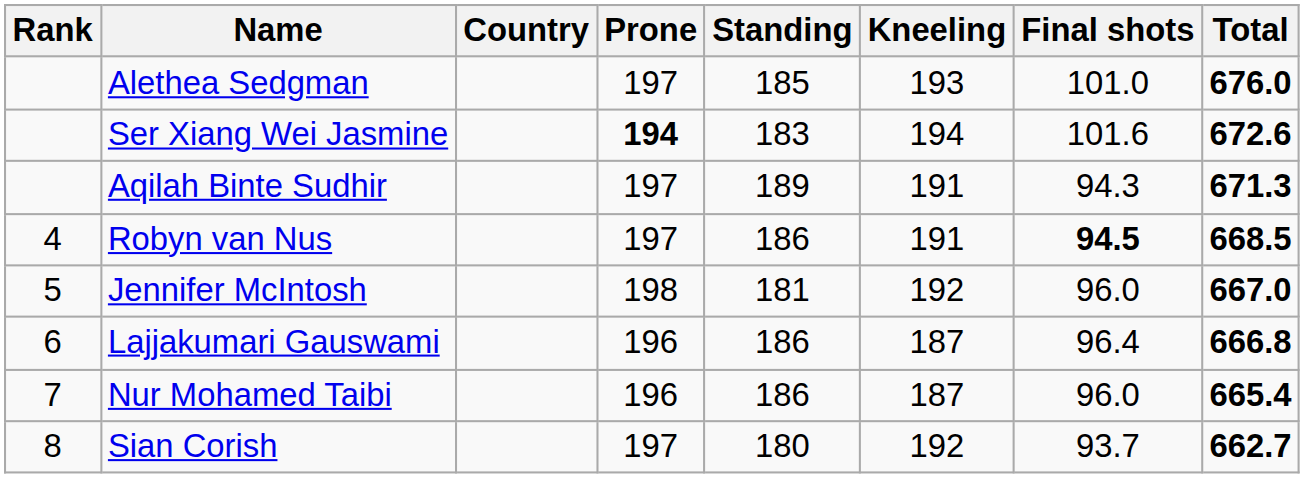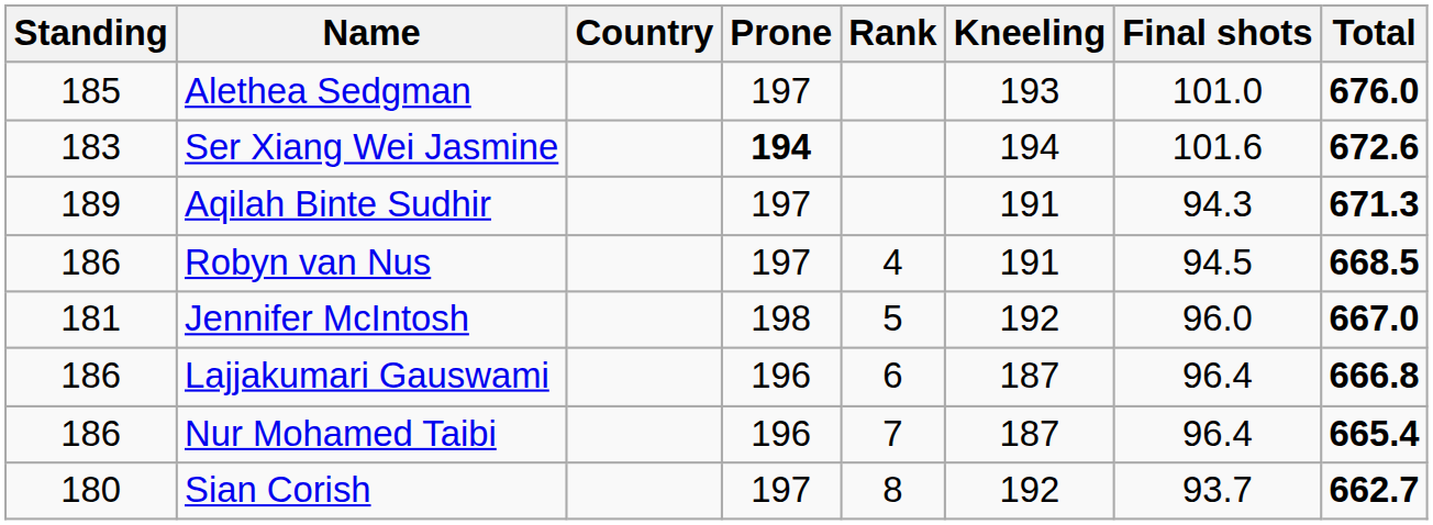columns swapped: Rank <-> Standing
Robyn van Nus | Final shots: bold -> normal
Nur Mohamed Taibi | Final shots: 96.0 -> 96.4
